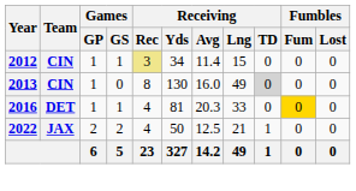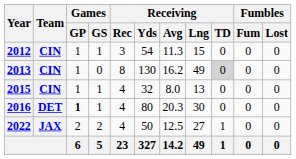2012 | Receiving / Rec: khaki background -> no background
2012 | Receiving / Yds: 34 -> 54
2012 | Receiving / Avg: 11.4 -> 11.3
2013 | Receiving / Avg: 16.0 -> 16.2
+ row: 2015 | CIN | 1 | 1 | 4 | 32 | 8.0 | 13 | 0 | 0 | 0
2016 | Games / GP: normal -> bold
2016 | Receiving / Yds: 81 -> 80
2016 | Receiving / Lng: 33 -> 30
2016 | Fumbles / Fum: gold background -> no background
2022 | Receiving / Lng: 21 -> 27
